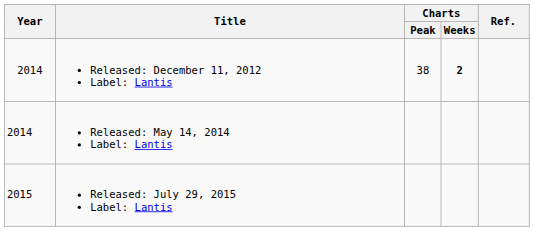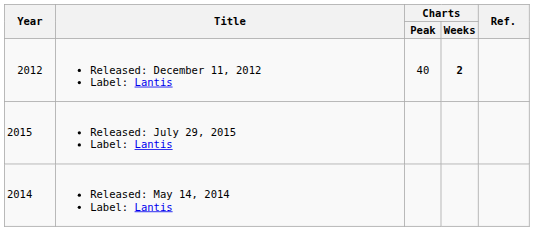Released: December 11, 2012 Label: Lantis | Year: 2014 -> 2012
Released: December 11, 2012 Label: Lantis | Charts / Peak: 38 -> 40
rows swapped: Released: May 14, 2014 Label: Lantis <-> Released: July 29, 2015 Label: Lantis
